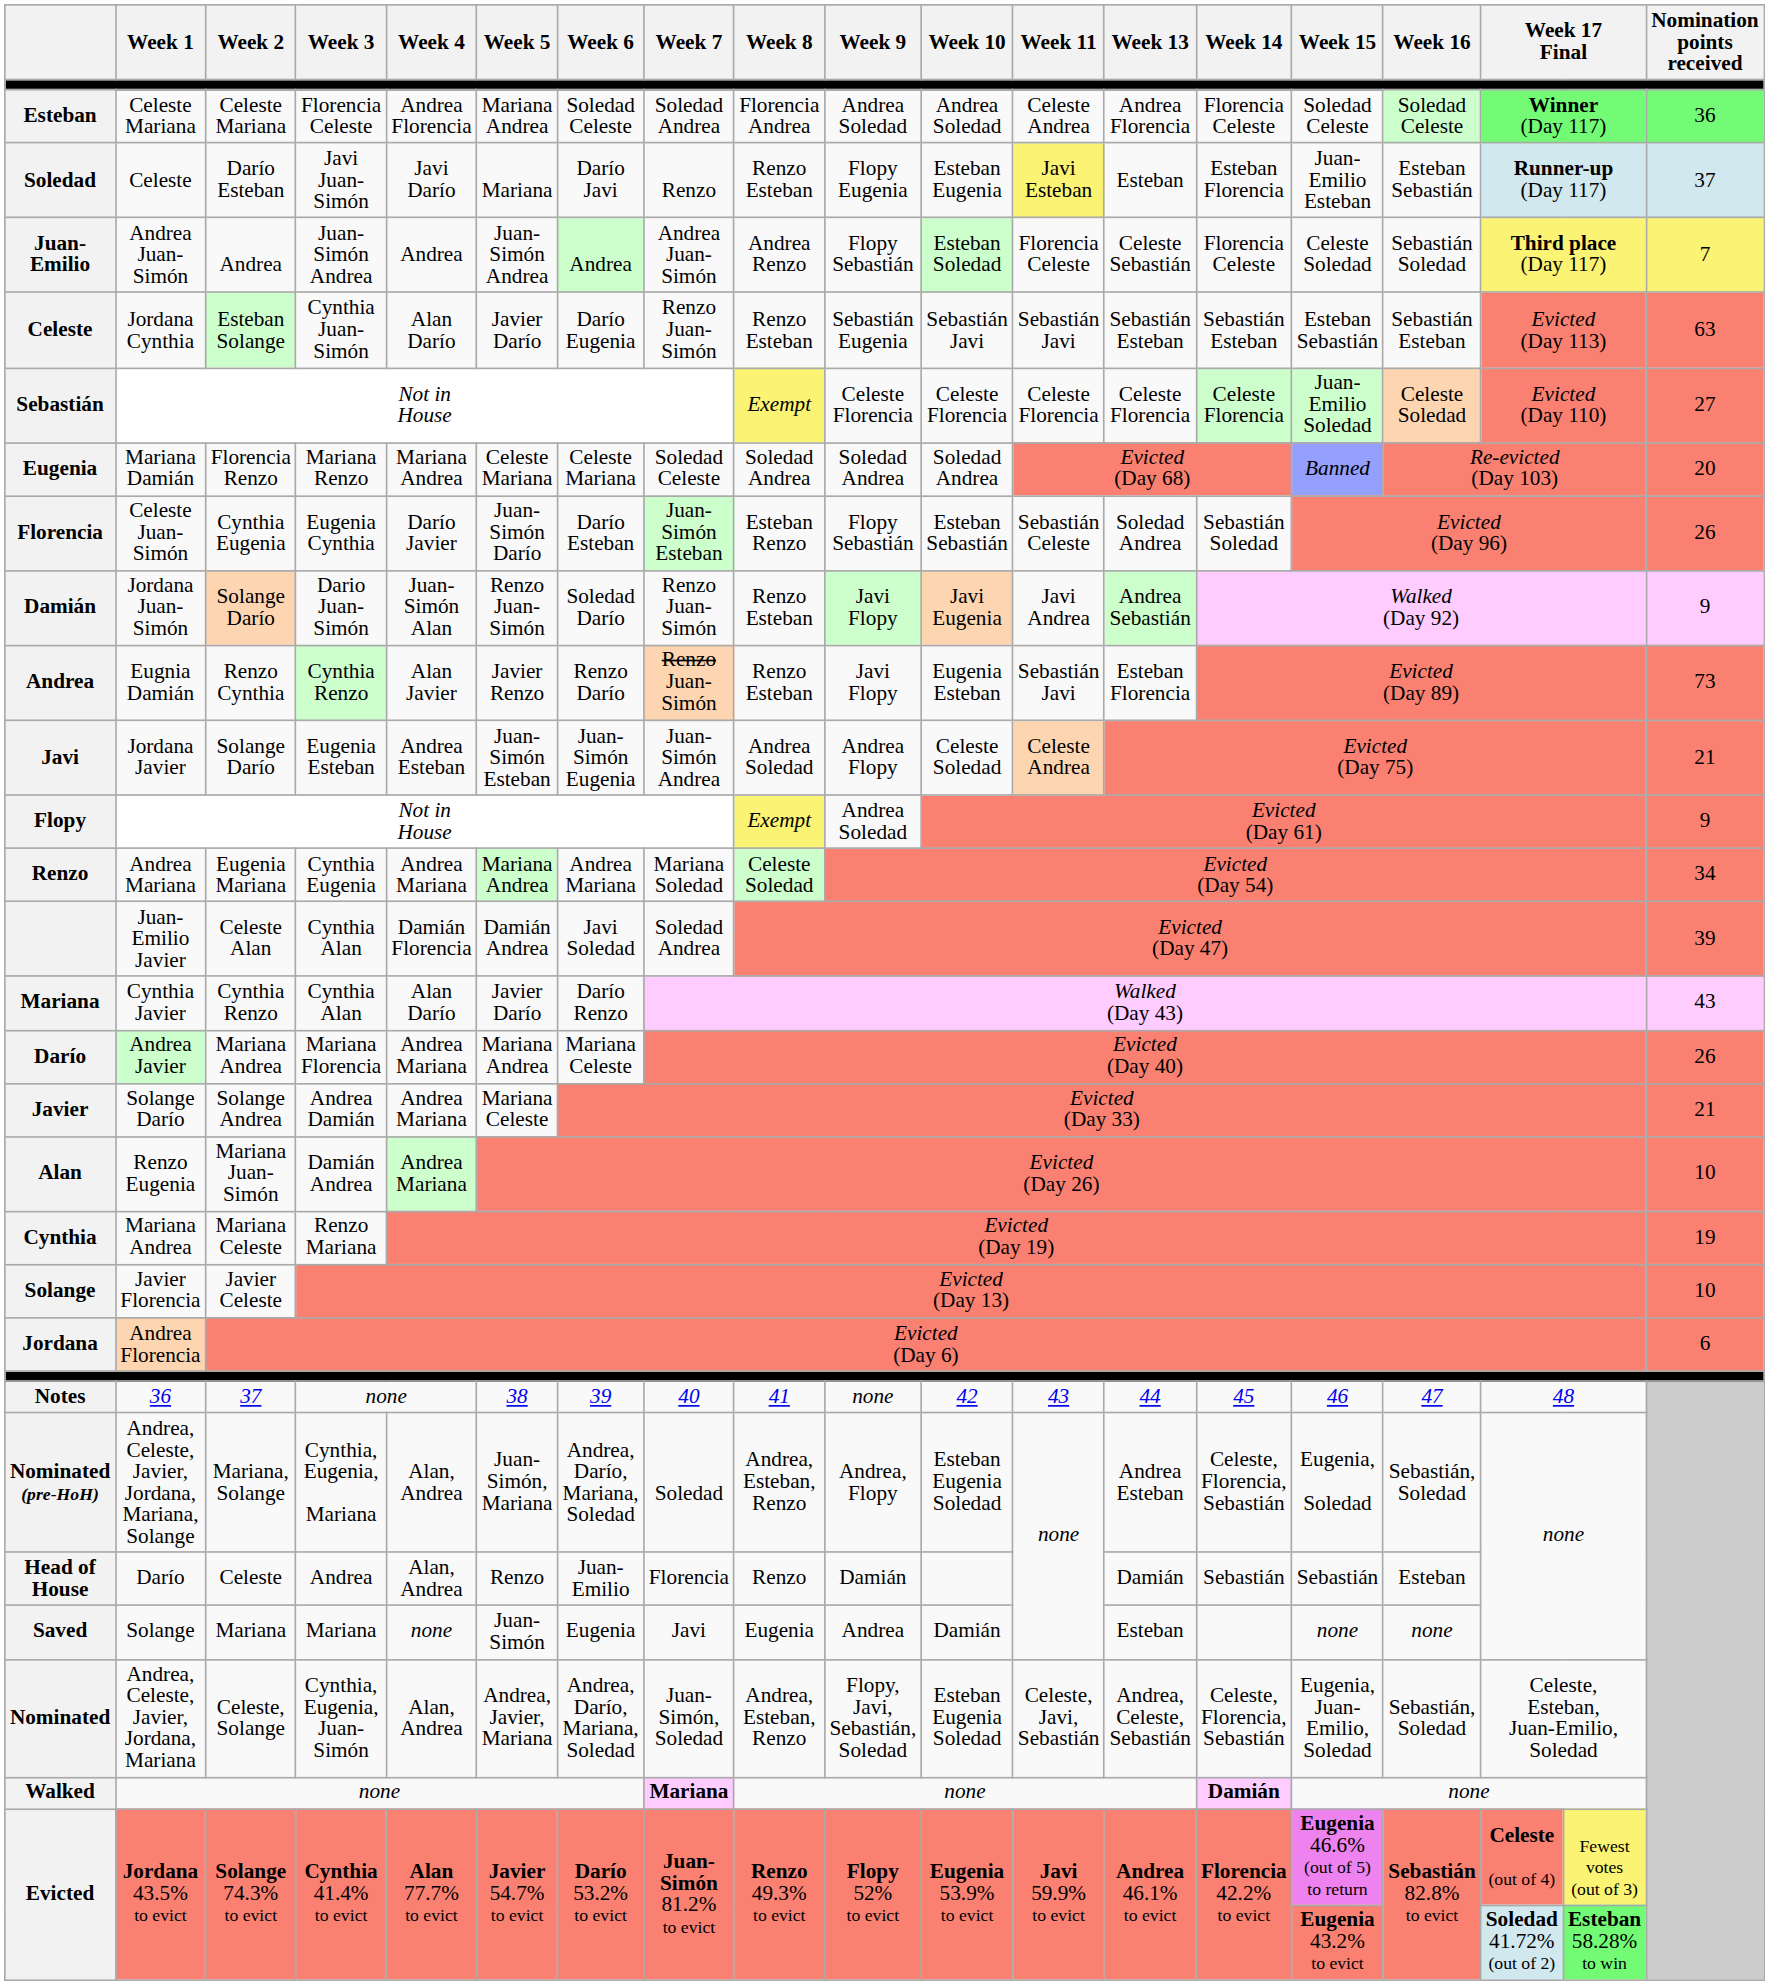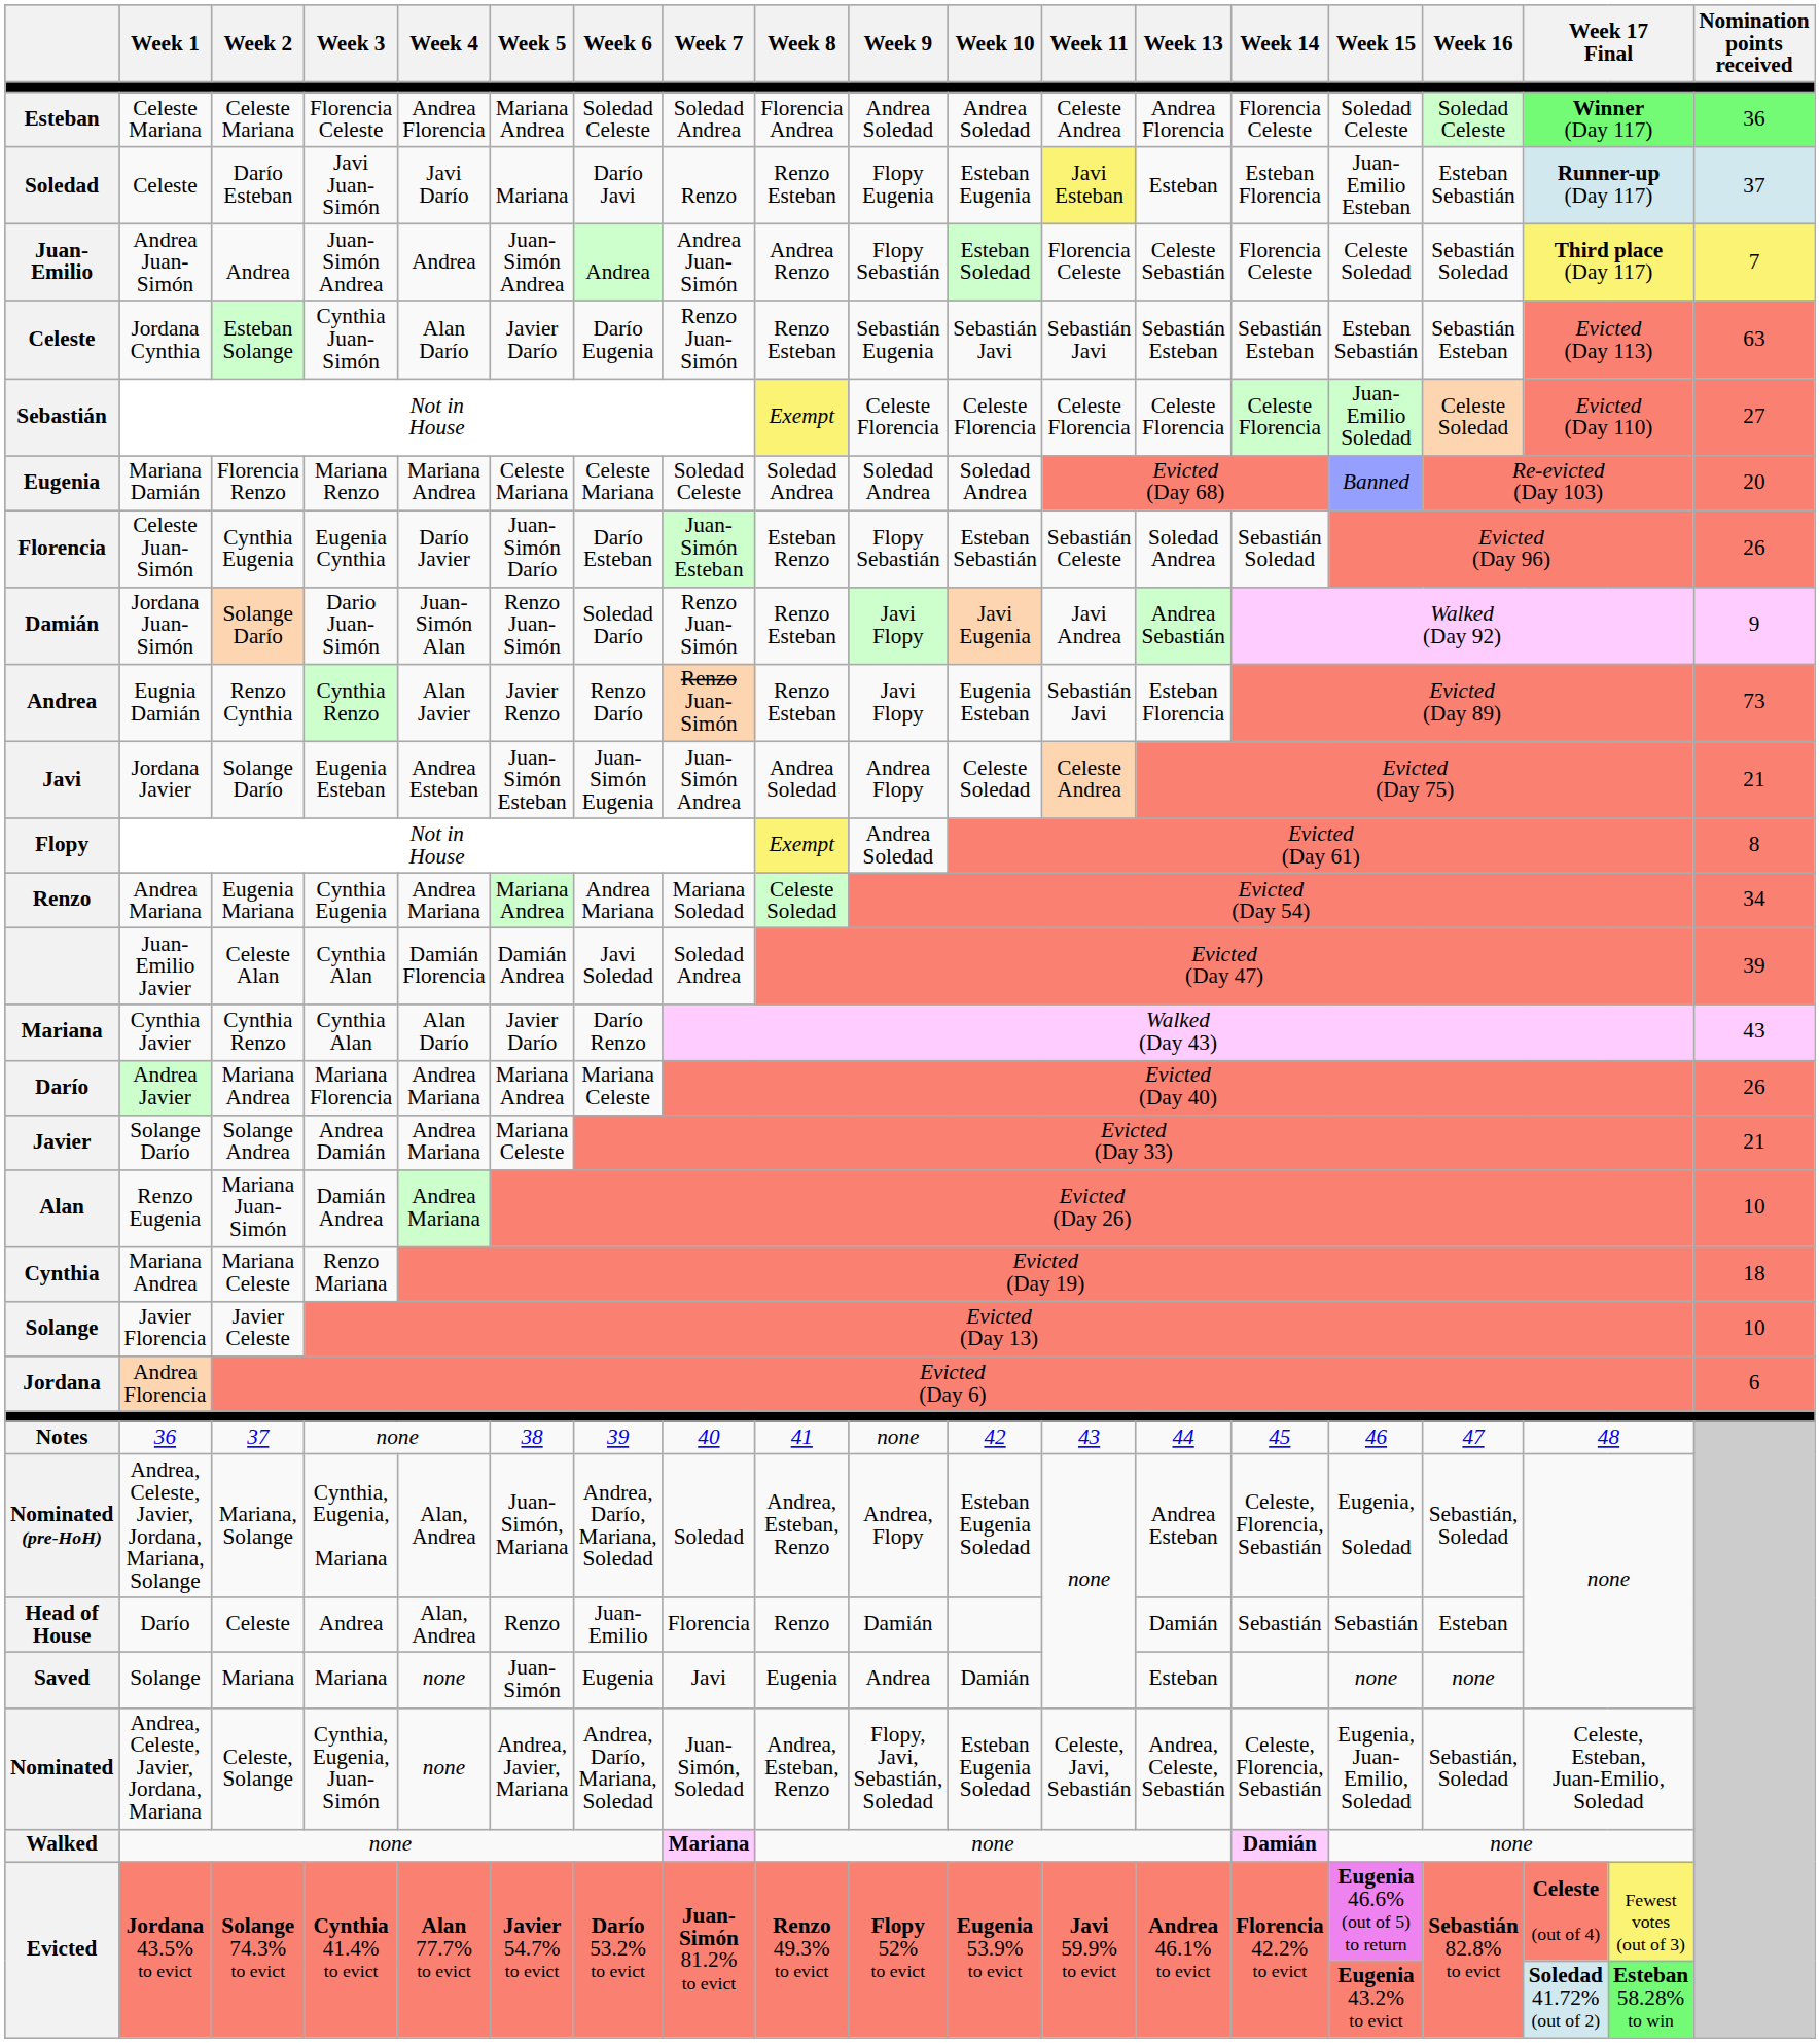Flopy | Nomination points received: 9 -> 8
Cynthia | Nomination points received: 19 -> 18
Nominated | Week 4: Alan, Andrea -> none
